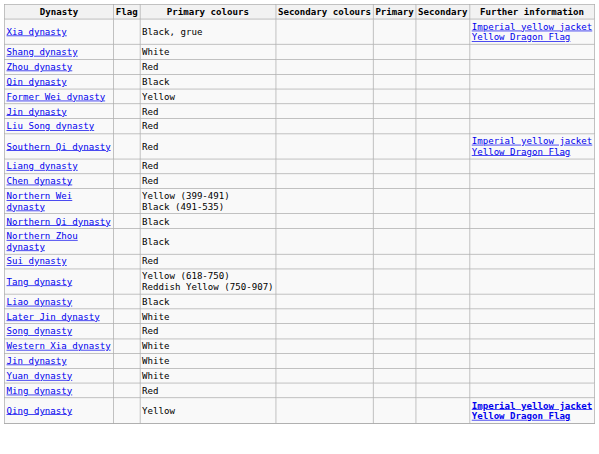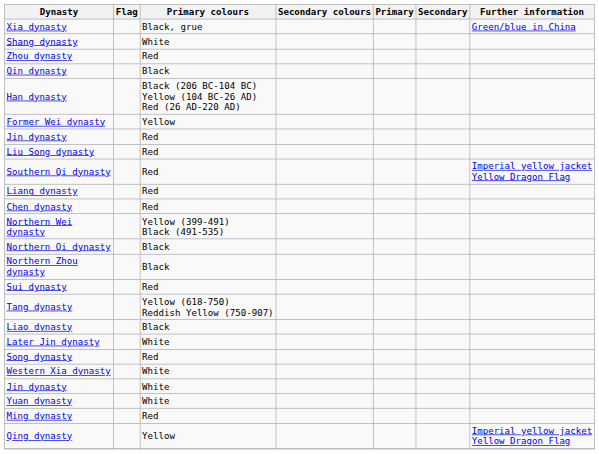Xia dynasty | Further information: Imperial yellow jacket Yellow Dragon Flag -> Green/blue in China
+ row: Han dynasty | Black (206 BC-104 BC) Yellow (104 BC-26 AD) Red (26 AD-220 AD)
Qing dynasty | Further information: bold -> normal
